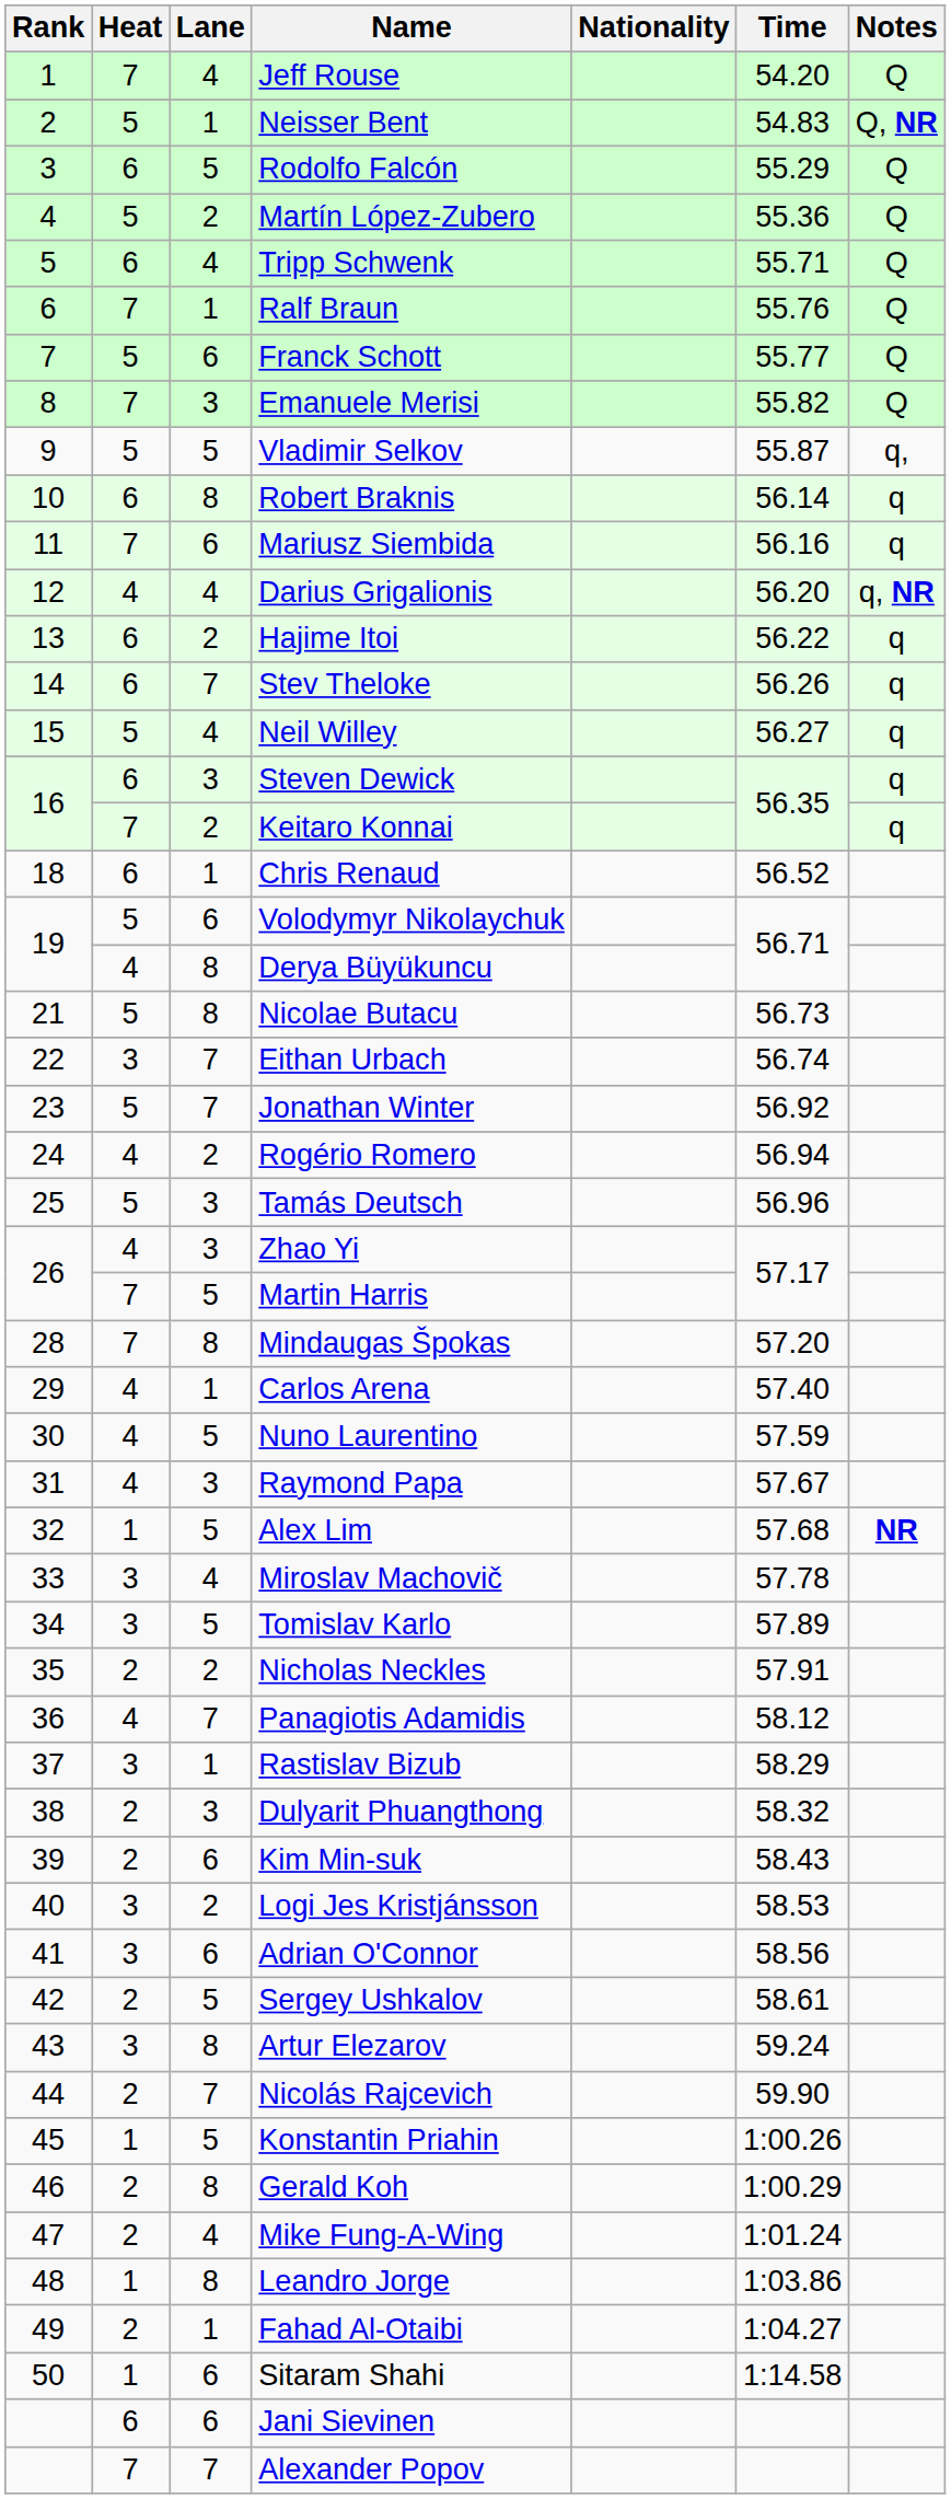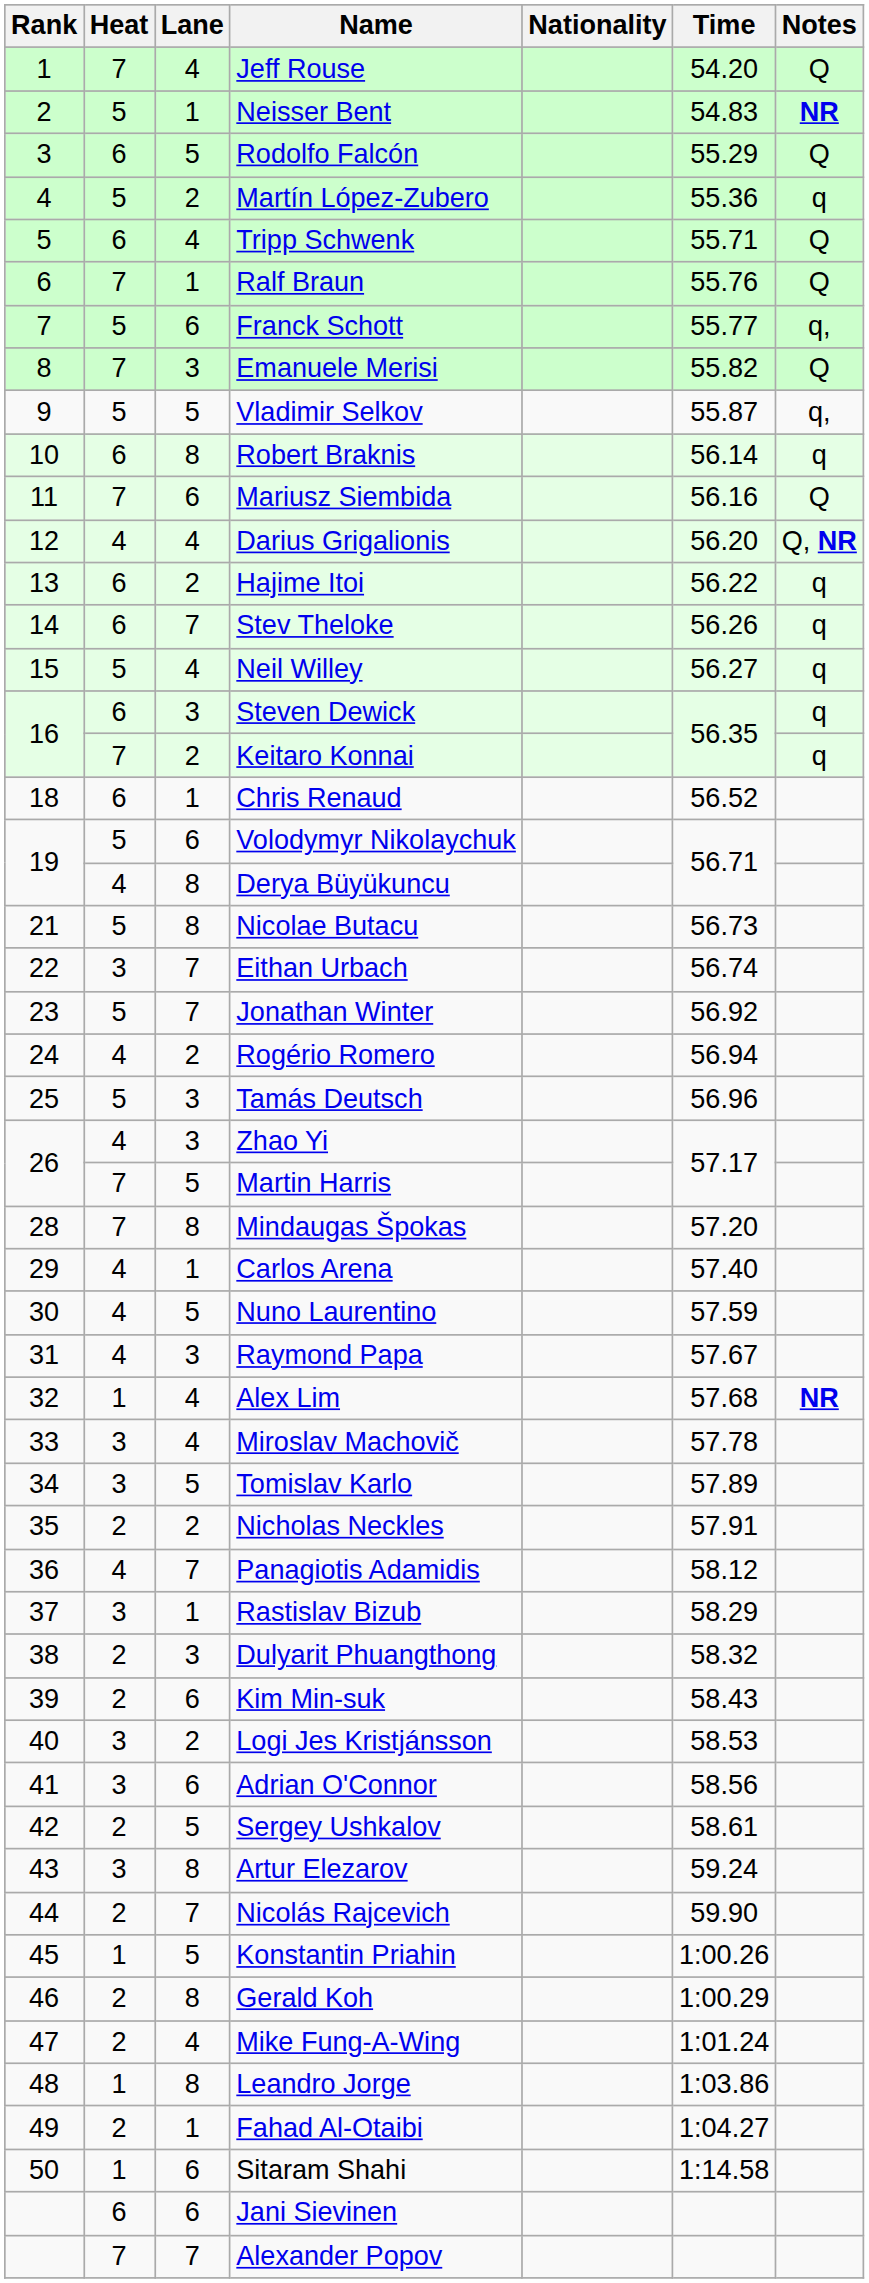Neisser Bent | Notes: Q, NR -> NR
Martín López-Zubero | Notes: Q -> q
Franck Schott | Notes: Q -> q,
Mariusz Siembida | Notes: q -> Q
Darius Grigalionis | Notes: q, NR -> Q, NR
Alex Lim | Lane: 5 -> 4
